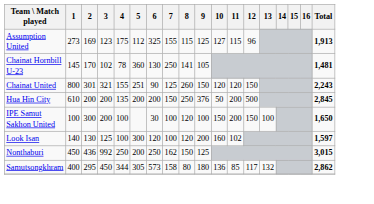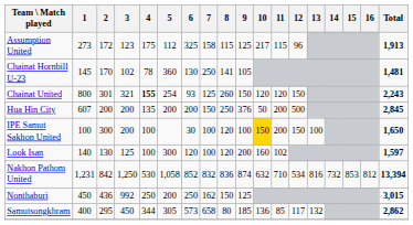Assumption United | 2: 169 -> 172
Assumption United | 7: 155 -> 158
Assumption United | 10: 127 -> 217
Chainat United | 4: normal -> bold
Chainat United | 5: 251 -> 254
Chainat United | 6: 90 -> 93
Hua Hin City | 1: 610 -> 607
IPE Samut Sakhon United | 10: no background -> gold background
+ row: Nakhon Pathom United | 1,231 | 842 | 1,250 | 530 | 1,058 | 852 | 832 | 836 | 874 | 632 | 710 | 534 | 816 | 732 | 853 | 812 | 13,394
Samutsongkhram | 7: 158 -> 658
Samutsongkhram | 9: 180 -> 185
